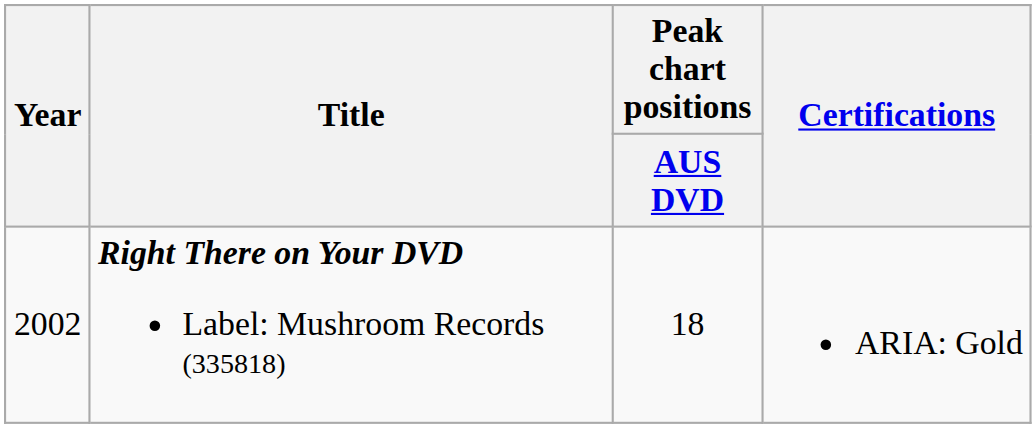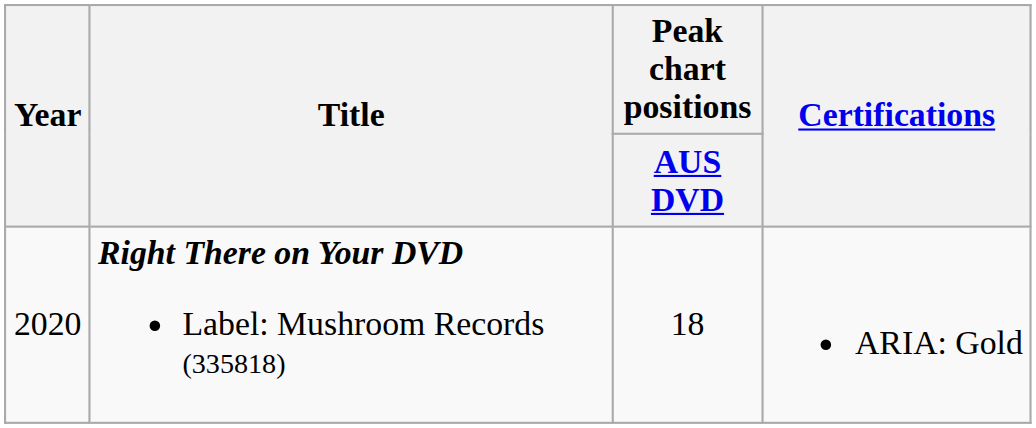Right There on Your DVD Label: Mushroom Records (335818) | Year: 2002 -> 2020
